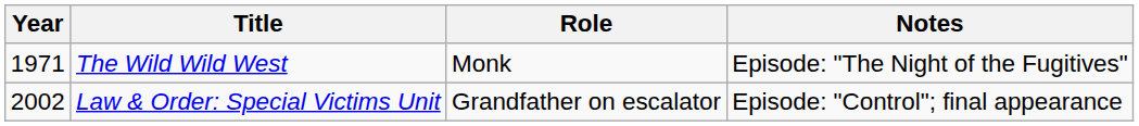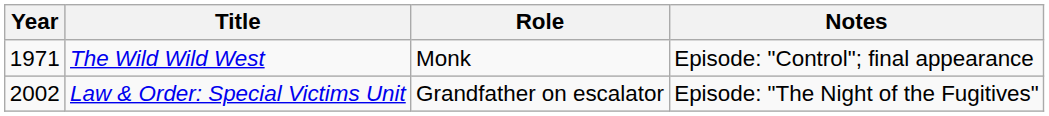The Wild Wild West | Notes: Episode: "The Night of the Fugitives" -> Episode: "Control"; final appearance
Law & Order: Special Victims Unit | Notes: Episode: "Control"; final appearance -> Episode: "The Night of the Fugitives"
